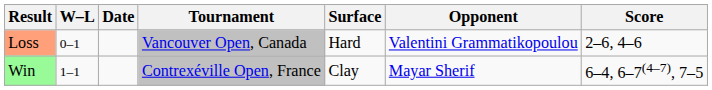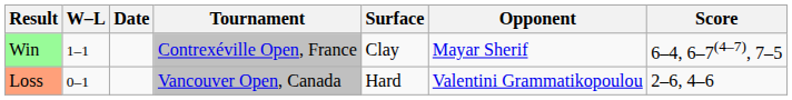rows swapped: Loss <-> Win
